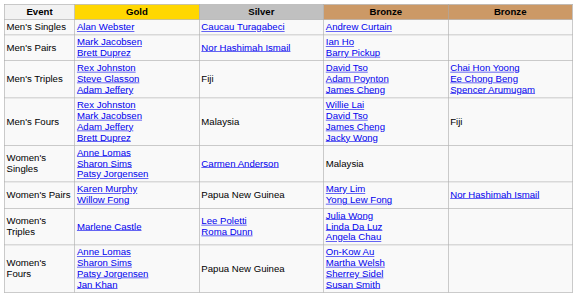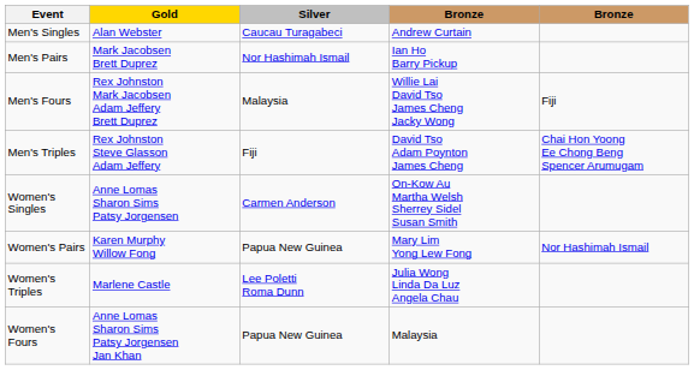rows swapped: Men's Triples <-> Men's Fours
Women's Singles | column 4: Malaysia -> On-Kow Au Martha Welsh Sherrey Sidel Susan Smith
Women's Fours | column 4: On-Kow Au Martha Welsh Sherrey Sidel Susan Smith -> Malaysia
